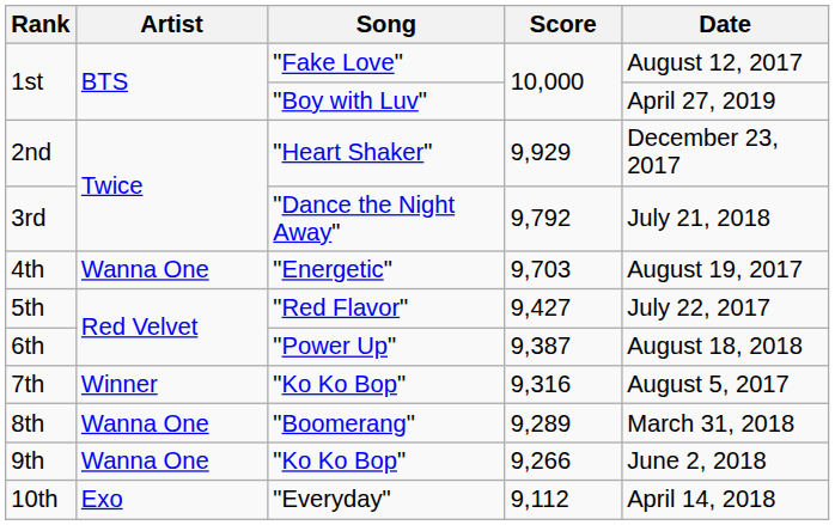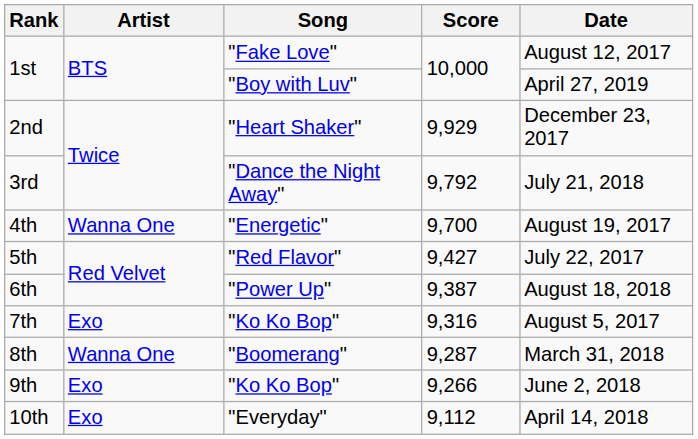4th | Score: 9,703 -> 9,700
7th | Artist: Winner -> Exo
8th | Score: 9,289 -> 9,287
9th | Artist: Wanna One -> Exo
